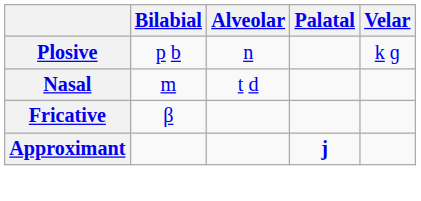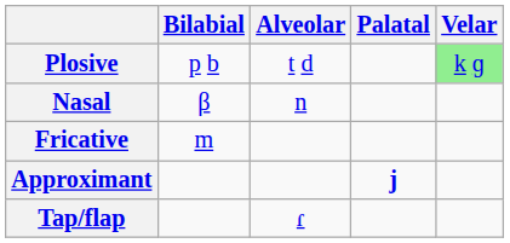Plosive | Alveolar: n -> t d
Plosive | Velar: no background -> lightgreen background
Nasal | Bilabial: m -> β
Nasal | Alveolar: t d -> n
Fricative | Bilabial: β -> m
+ row: Tap/flap | ɾ
